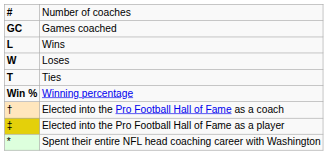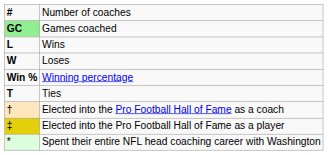Games coached | column 1: no background -> lightgreen background
rows swapped: Ties <-> Winning percentage
